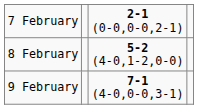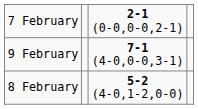rows swapped: 8 February <-> 9 February
